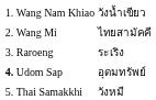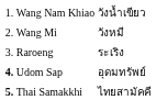Wang Mi | column 3: ไทยสามัคคี -> วังหมี
Thai Samakkhi | column 1: normal -> bold
Thai Samakkhi | column 3: วังหมี -> ไทยสามัคคี
